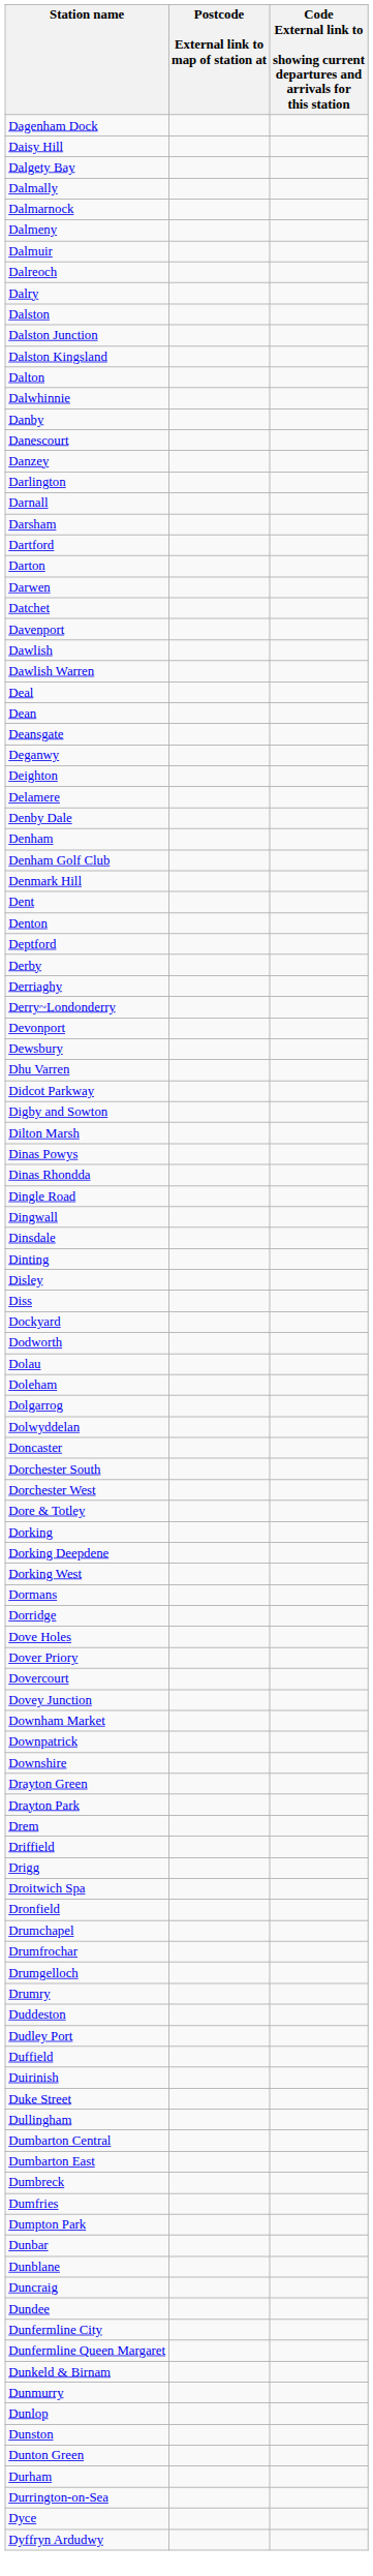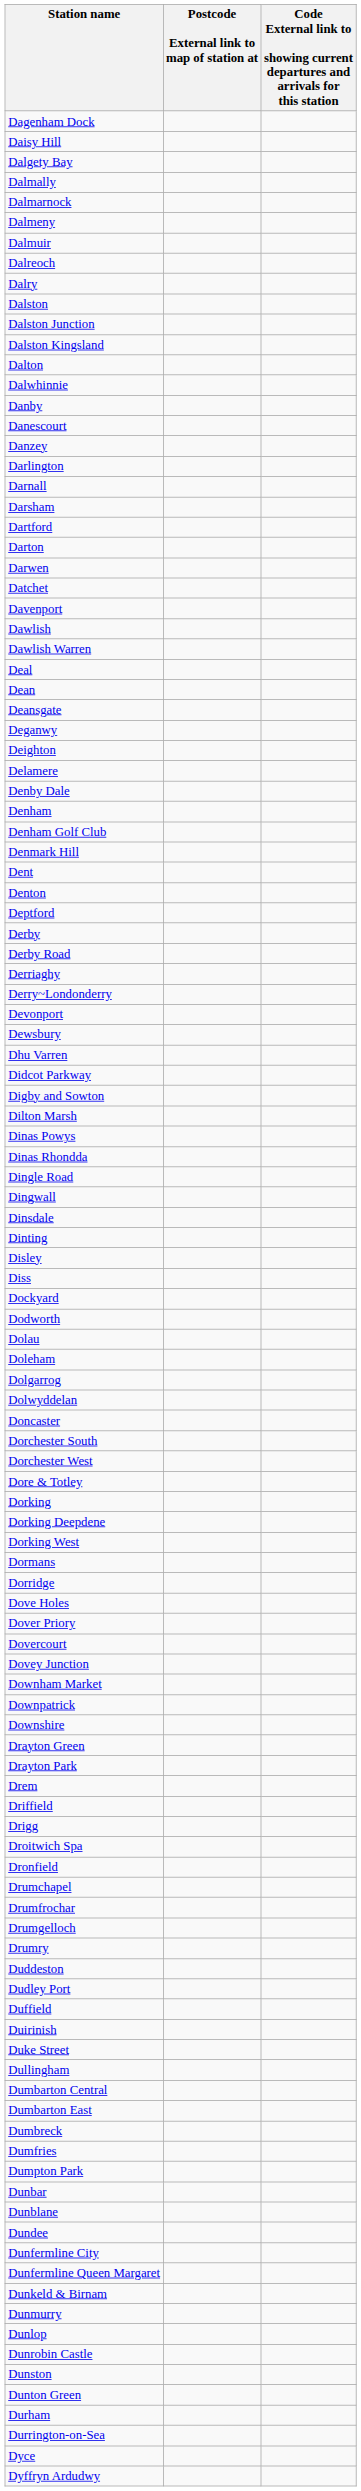+ row: Derby Road
- row: Duncraig
+ row: Dunrobin Castle
